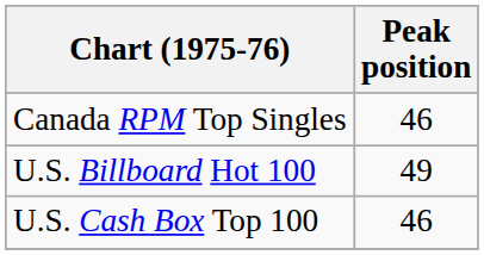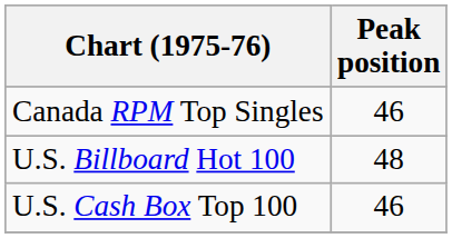U.S. Billboard Hot 100 | Peak position: 49 -> 48
